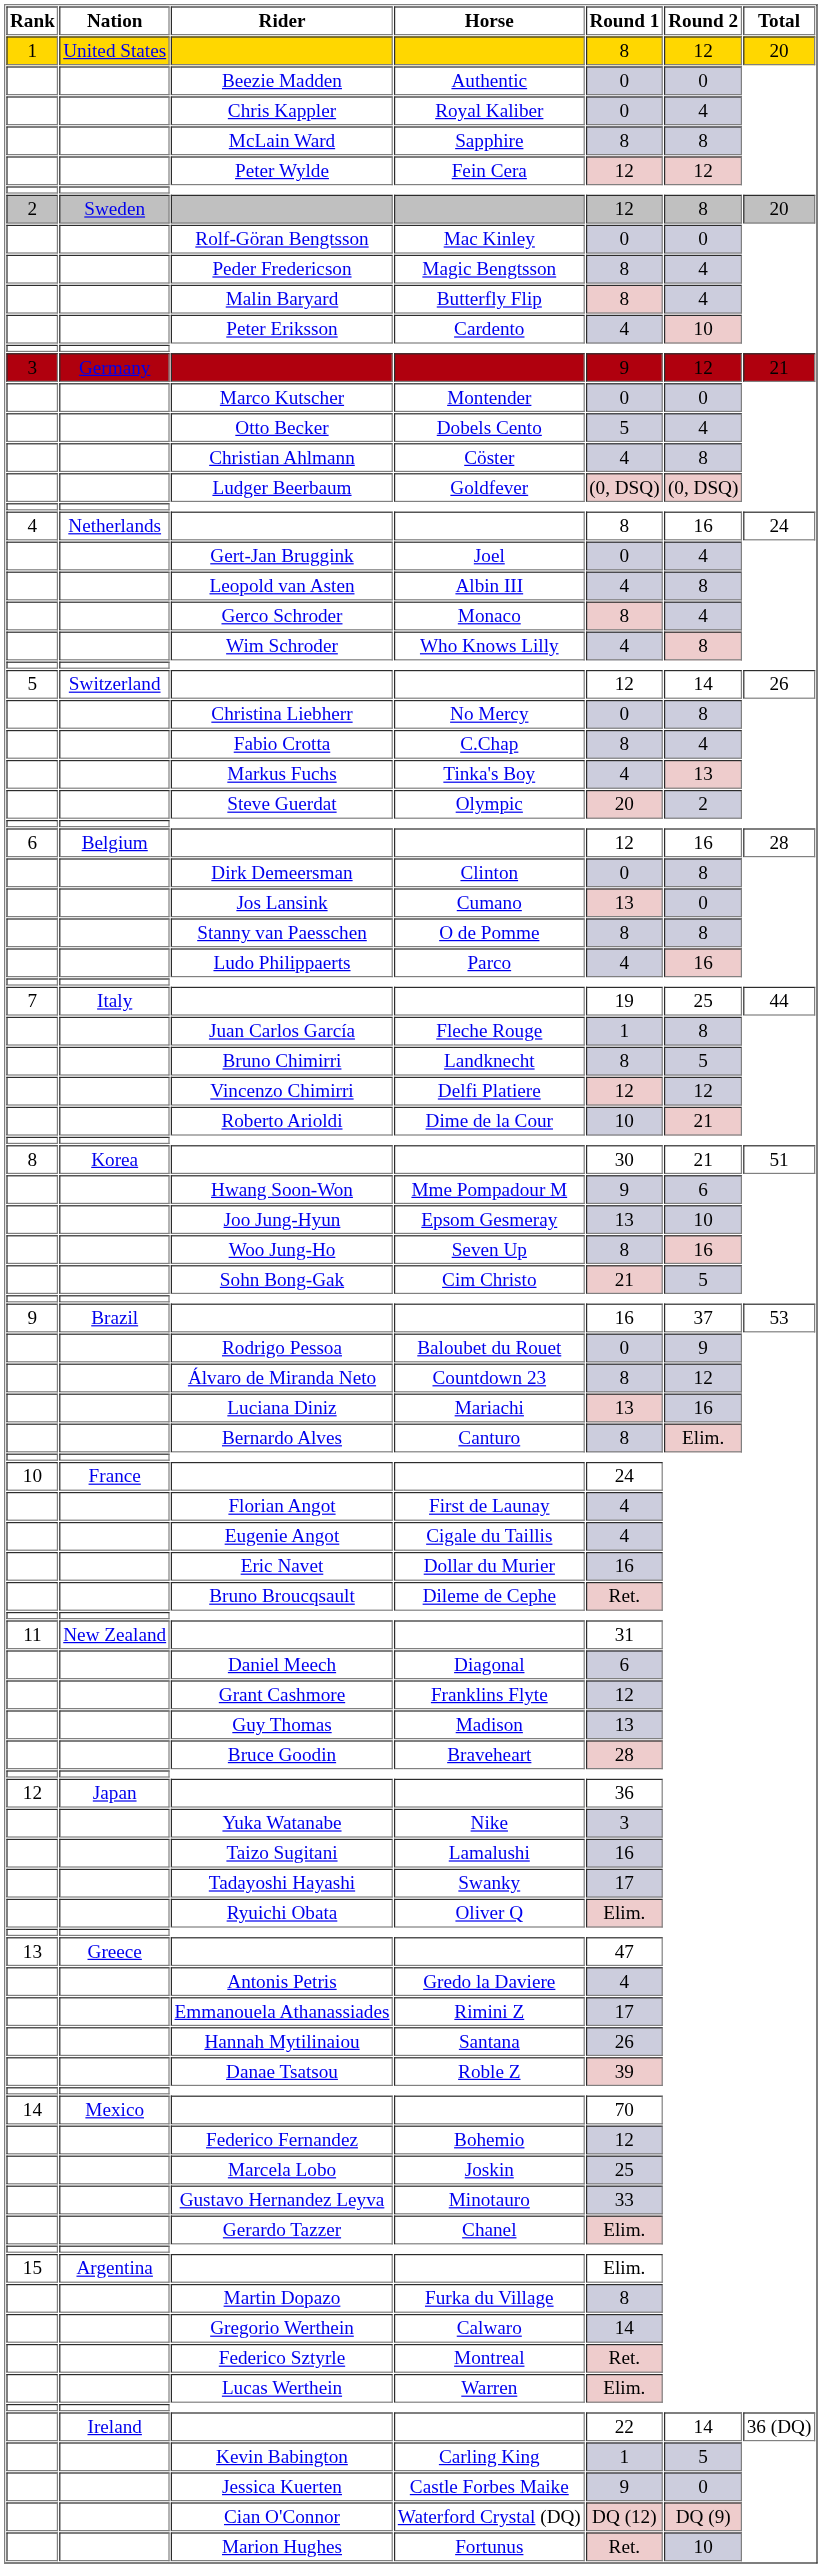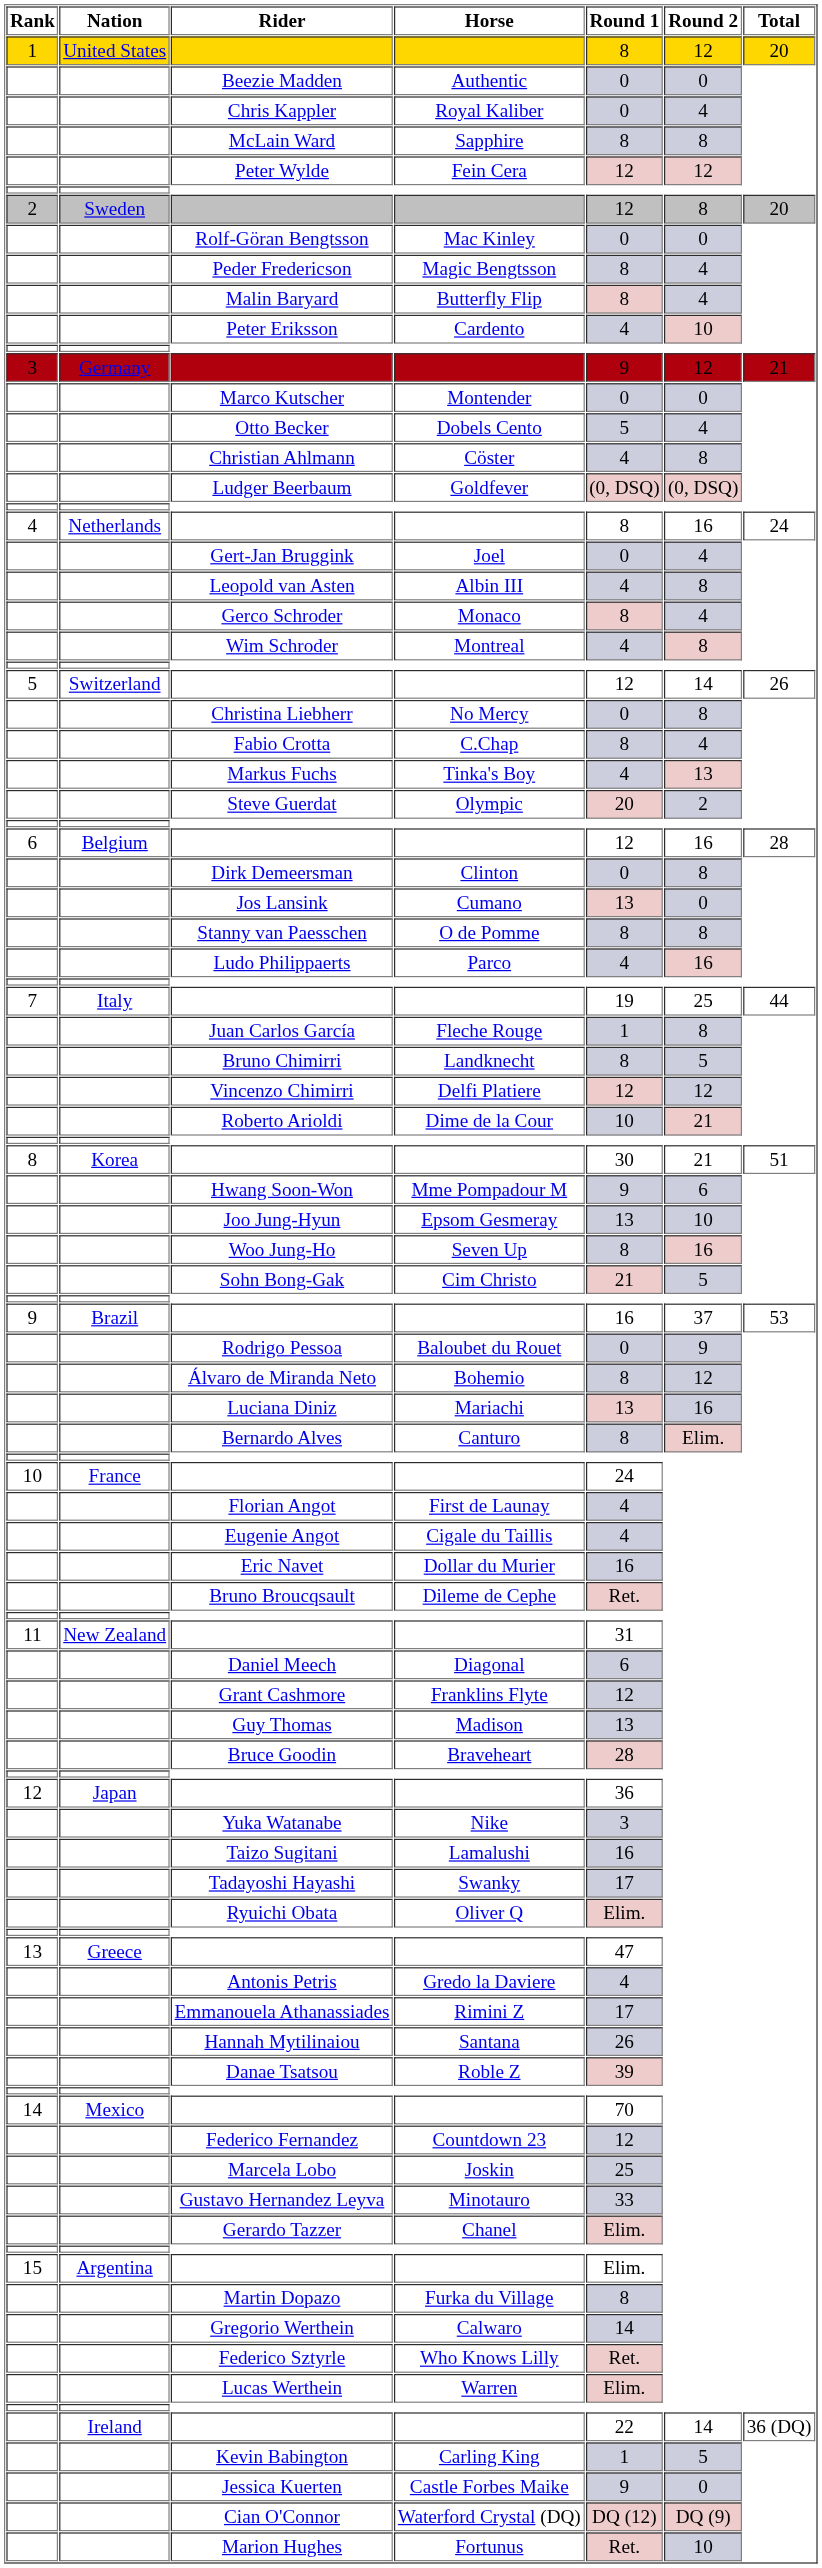Wim Schroder | Horse: Who Knows Lilly -> Montreal
Álvaro de Miranda Neto | Horse: Countdown 23 -> Bohemio
Federico Fernandez | Horse: Bohemio -> Countdown 23
Federico Sztyrle | Horse: Montreal -> Who Knows Lilly
